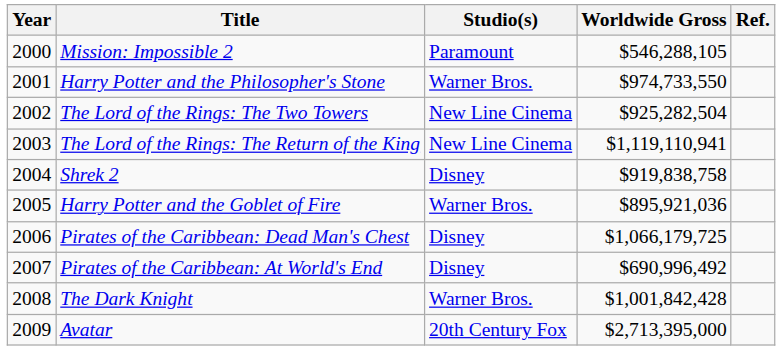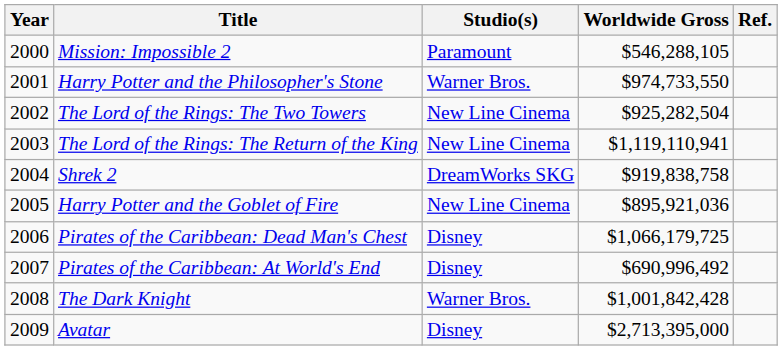Shrek 2 | Studio(s): Disney -> DreamWorks SKG
Harry Potter and the Goblet of Fire | Studio(s): Warner Bros. -> New Line Cinema
Avatar | Studio(s): 20th Century Fox -> Disney
